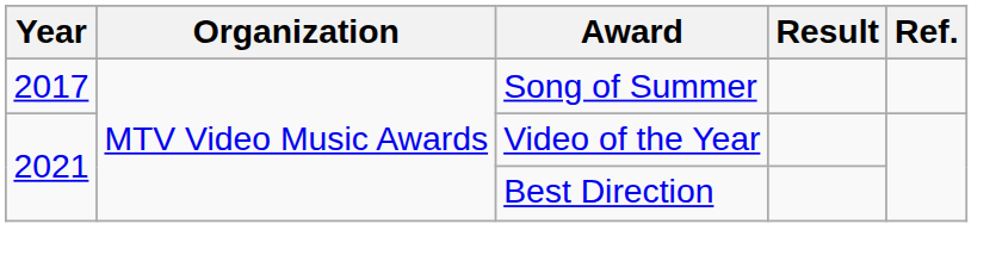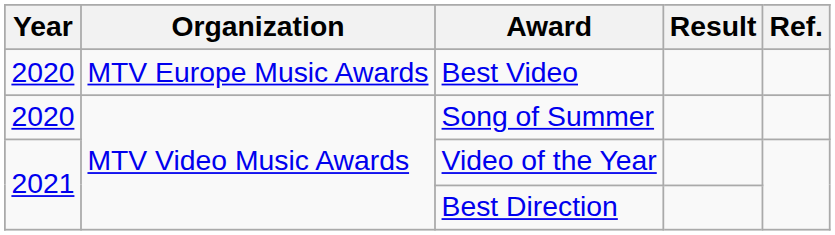+ row: 2020 | MTV Europe Music Awards | Best Video
Song of Summer | Year: 2017 -> 2020
